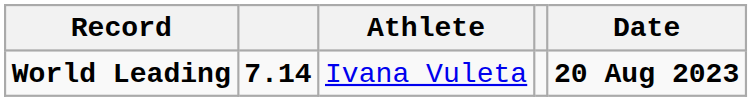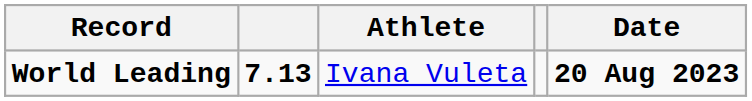World Leading | column 2: 7.14 -> 7.13
